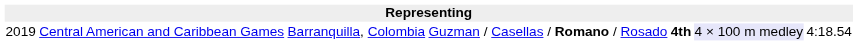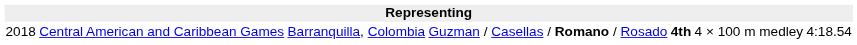Central American and Caribbean Games | column 1: 2019 -> 2018
Central American and Caribbean Games | column 6: lavender background -> no background
